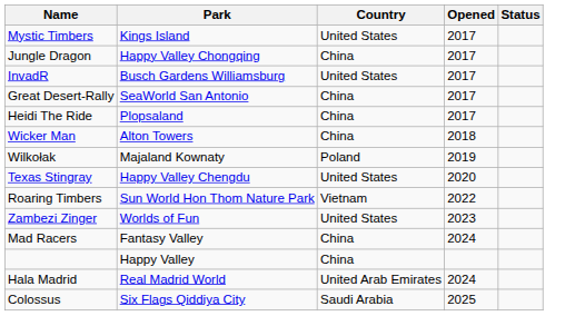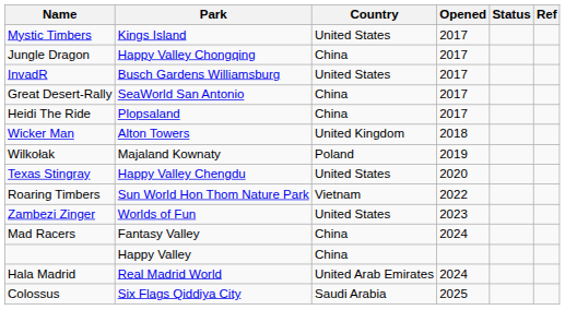+ column: Ref
Wicker Man | Country: China -> United Kingdom
